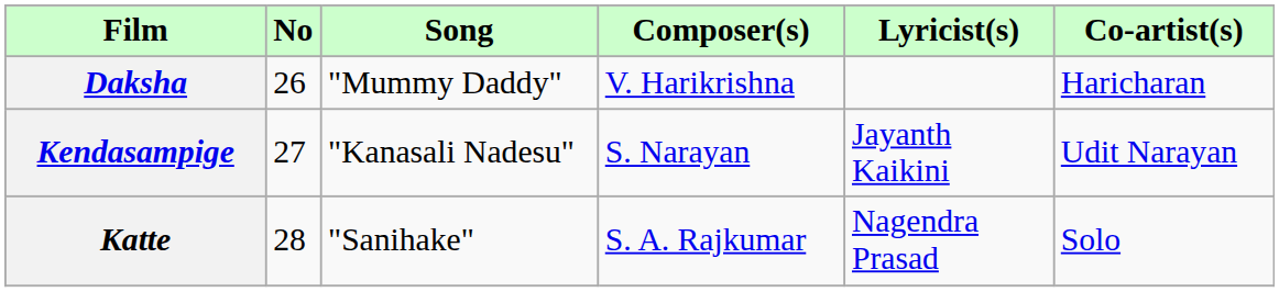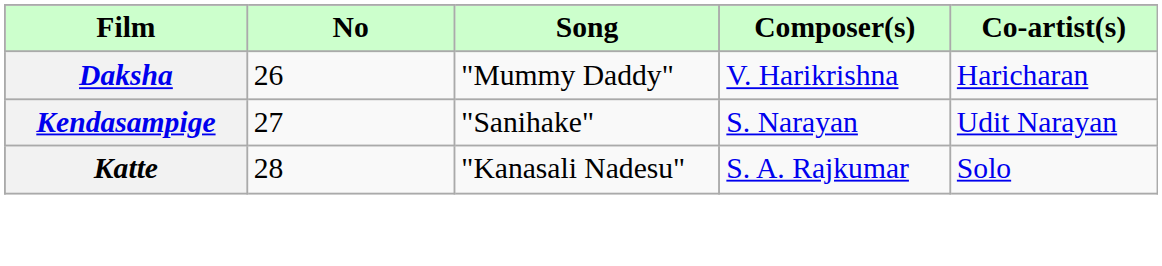- column: Lyricist(s) | Jayanth Kaikini | Nagendra Prasad
Kendasampige | Song: "Kanasali Nadesu" -> "Sanihake"
Katte | Song: "Sanihake" -> "Kanasali Nadesu"
